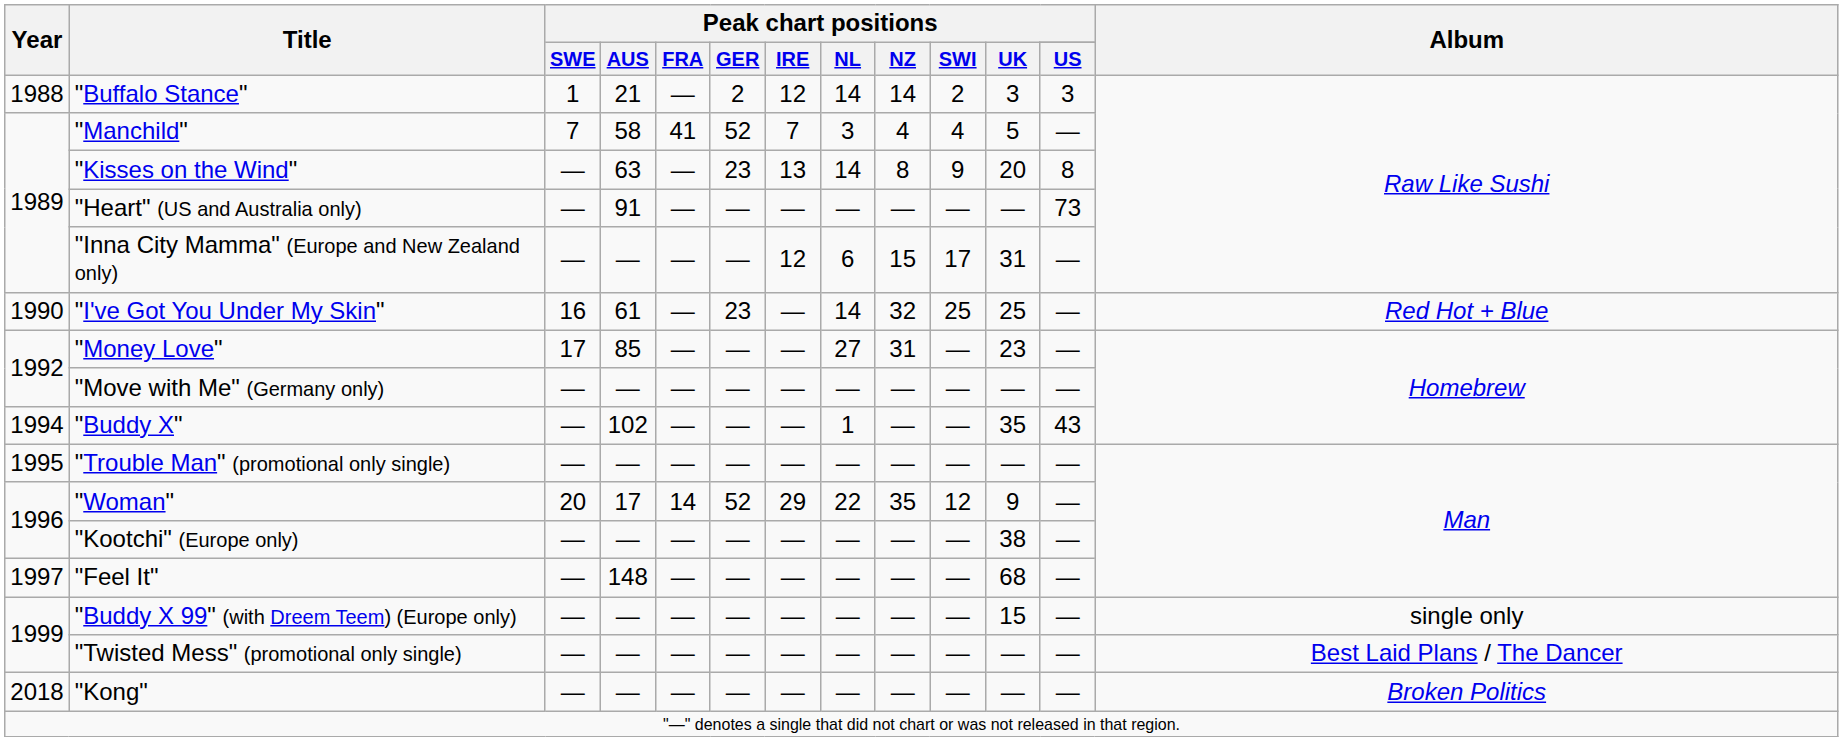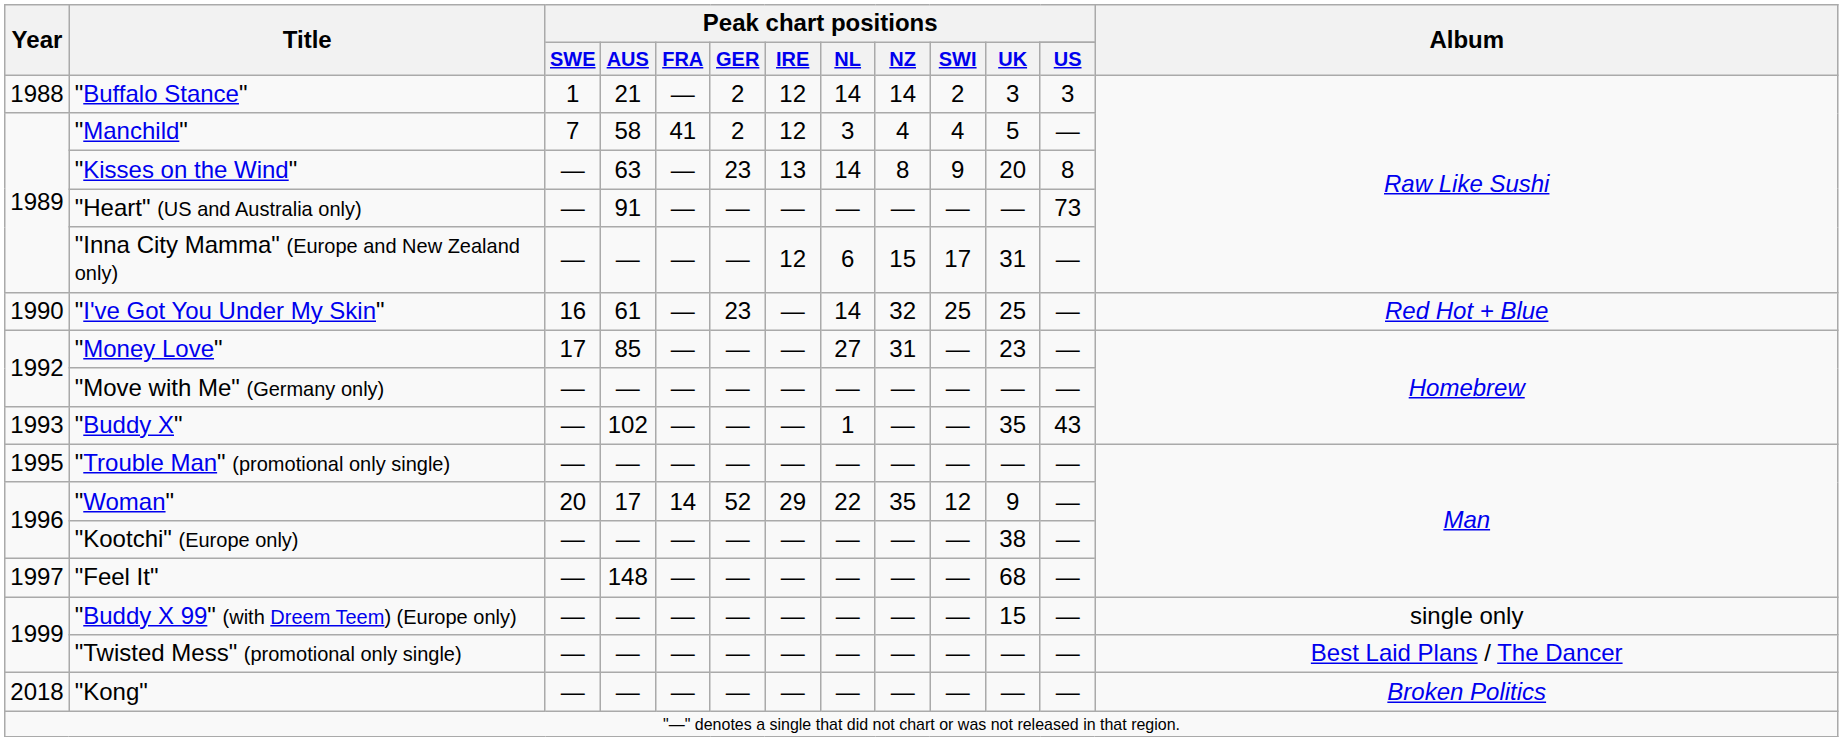"Manchild" | Peak chart positions / GER: 52 -> 2
"Manchild" | Peak chart positions / IRE: 7 -> 12
"Buddy X" | Year: 1994 -> 1993
